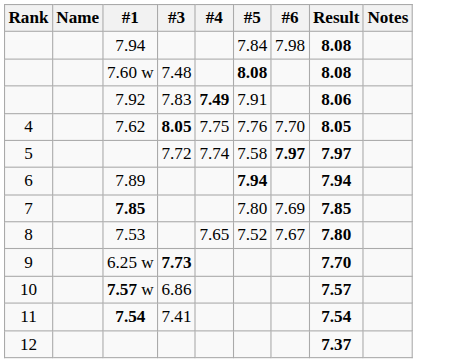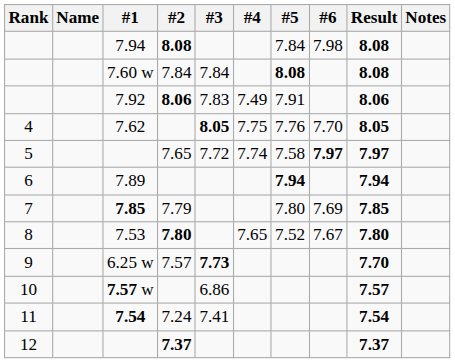+ column: #2 | 8.08 | 7.84 | 8.06 | 7.65 | 7.79 | 7.80 | 7.57 | 7.24 | 7.37
7.60 w | #3: 7.48 -> 7.84
7.92 | #4: bold -> normal
